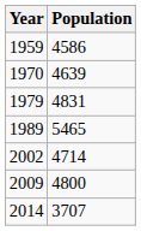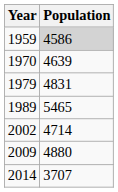1959 | Population: no background -> lightgrey background
2009 | Population: 4800 -> 4880
